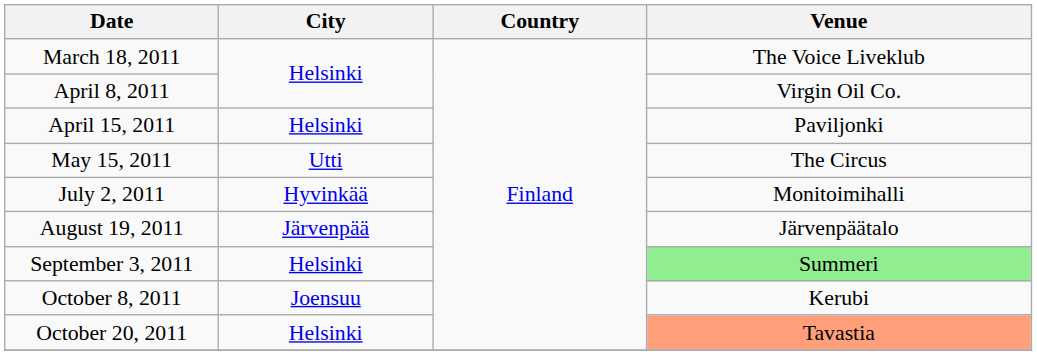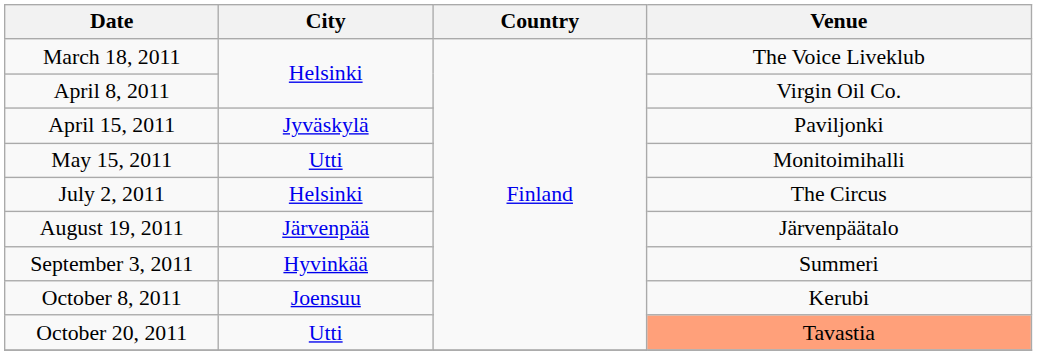April 15, 2011 | City: Helsinki -> Jyväskylä
May 15, 2011 | Venue: The Circus -> Monitoimihalli
July 2, 2011 | City: Hyvinkää -> Helsinki
July 2, 2011 | Venue: Monitoimihalli -> The Circus
September 3, 2011 | City: Helsinki -> Hyvinkää
September 3, 2011 | Venue: lightgreen background -> no background
October 20, 2011 | City: Helsinki -> Utti
